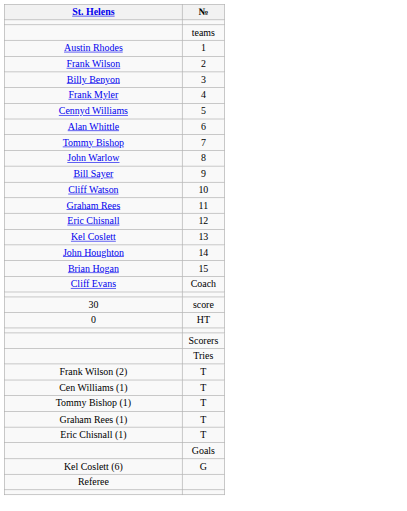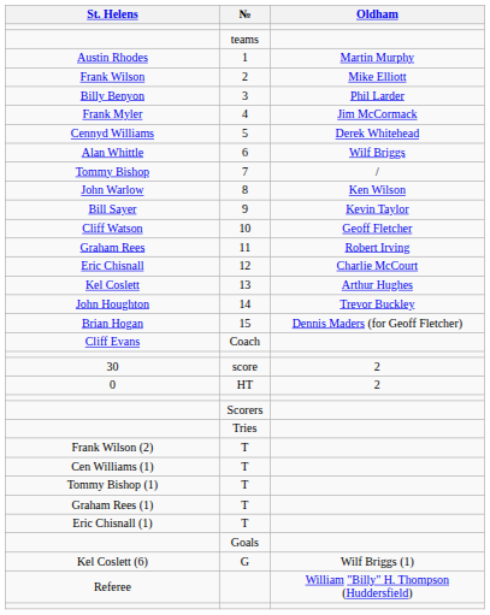+ column: Oldham | Martin Murphy | Mike Elliott | Phil Larder | Jim McCormack | Derek Whitehead | Wilf Briggs | / | Ken Wilson | Kevin Taylor | Geoff Fletcher | Robert Irving | Charlie McCourt | Arthur Hughes | Trevor Buckley | Dennis Maders (for Geoff Fletcher) | 2 | 2 | Wilf Briggs (1) | William "Billy" H. Thompson (Huddersfield)
